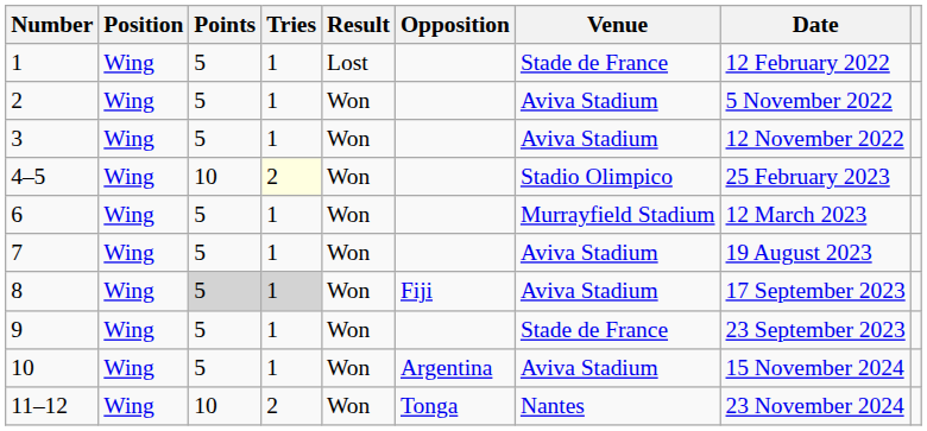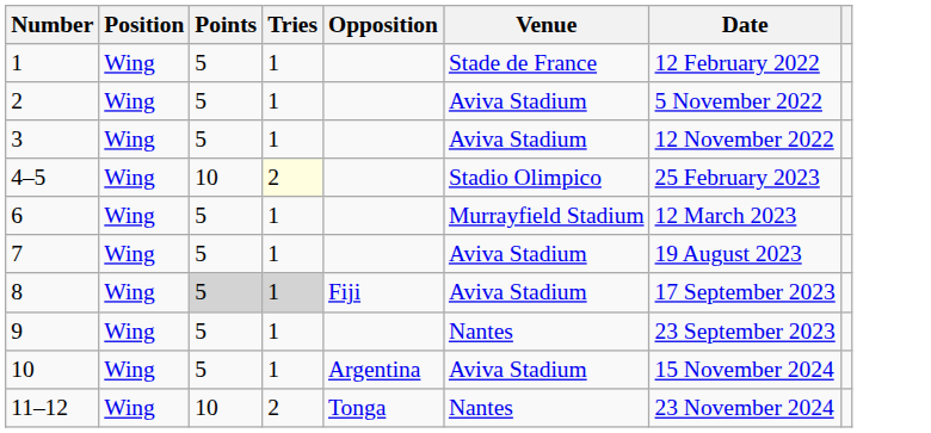- column: Result | Lost | Won | Won | Won | Won | Won | Won | Won | Won | Won
9 | Venue: Stade de France -> Nantes
